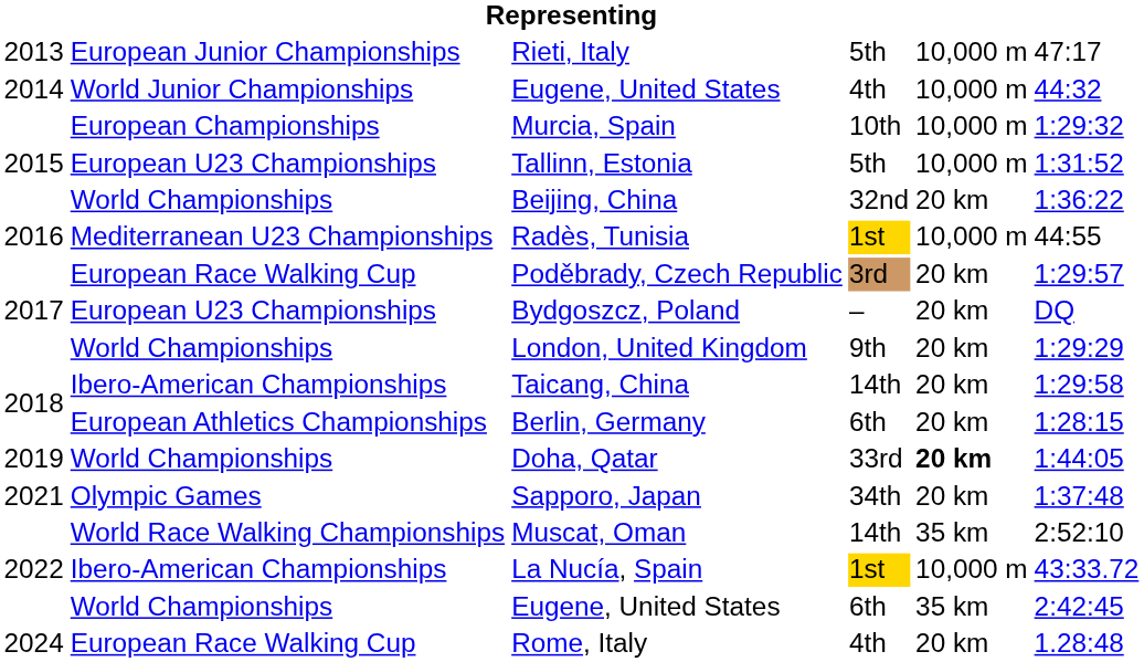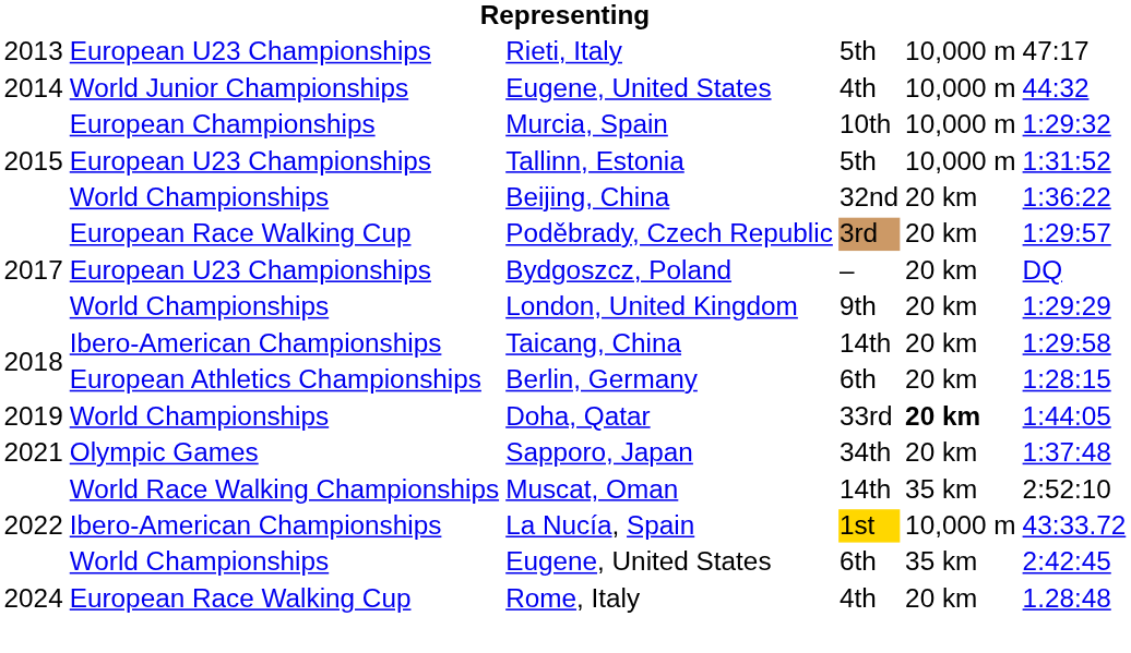Rieti, Italy | column 2: European Junior Championships -> European U23 Championships
- row: 2016 | Mediterranean U23 Championships | Radès, Tunisia | 1st | 10,000 m | 44:55
